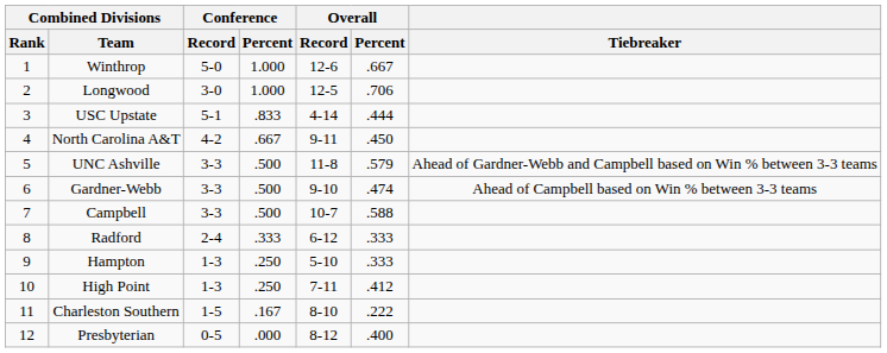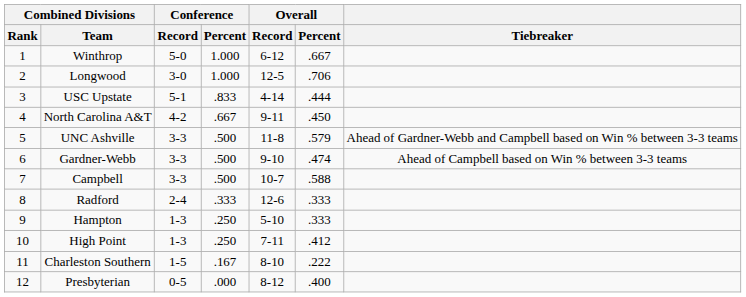Winthrop | Overall / Record: 12-6 -> 6-12
Radford | Overall / Record: 6-12 -> 12-6
